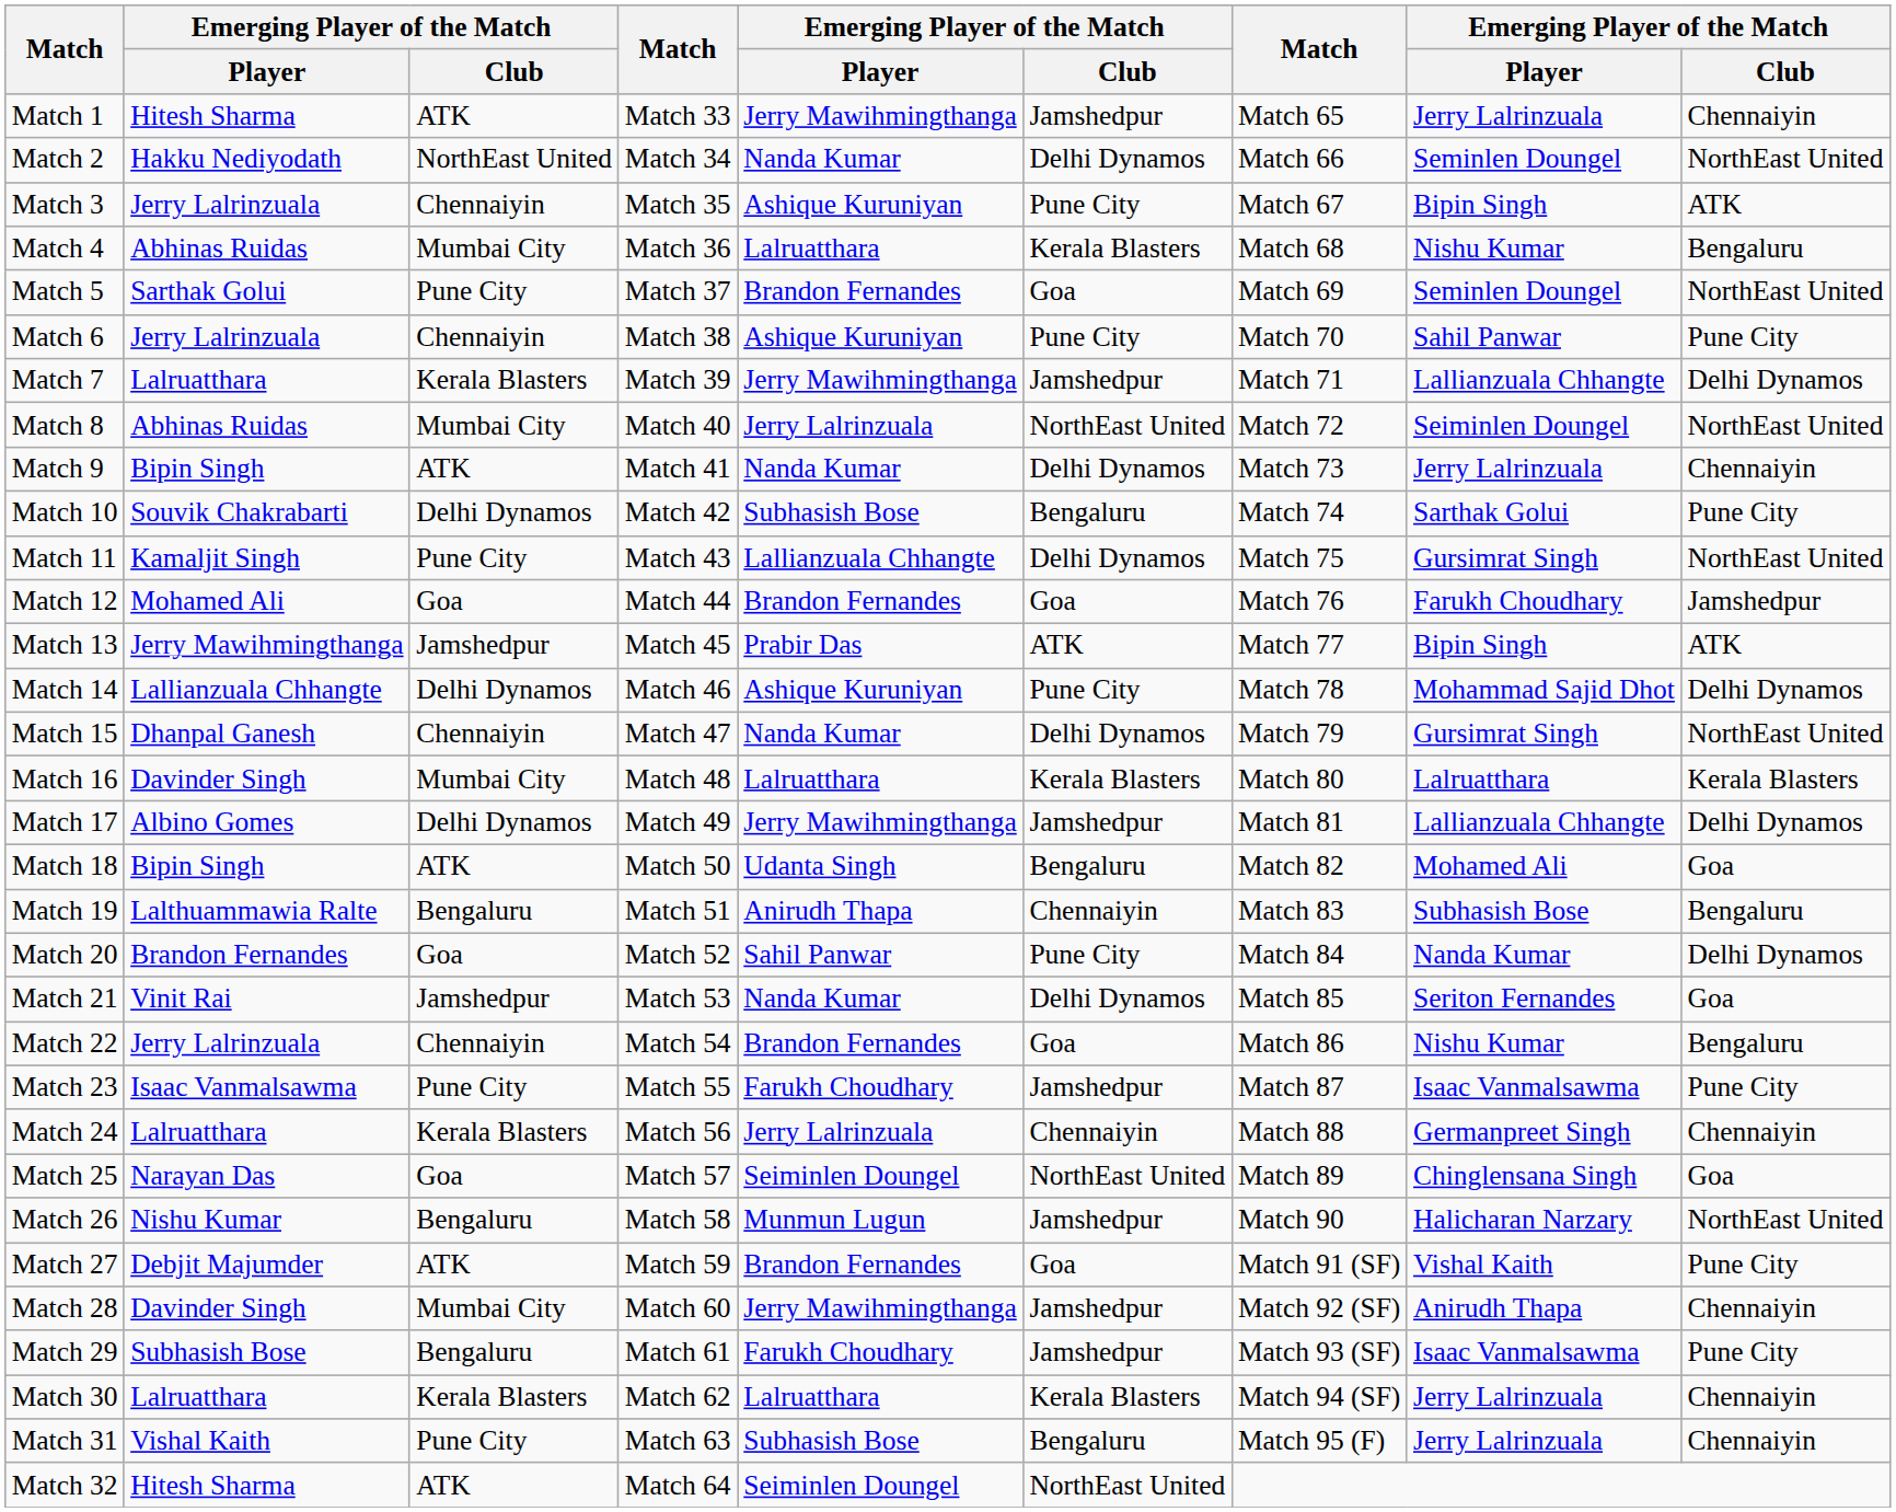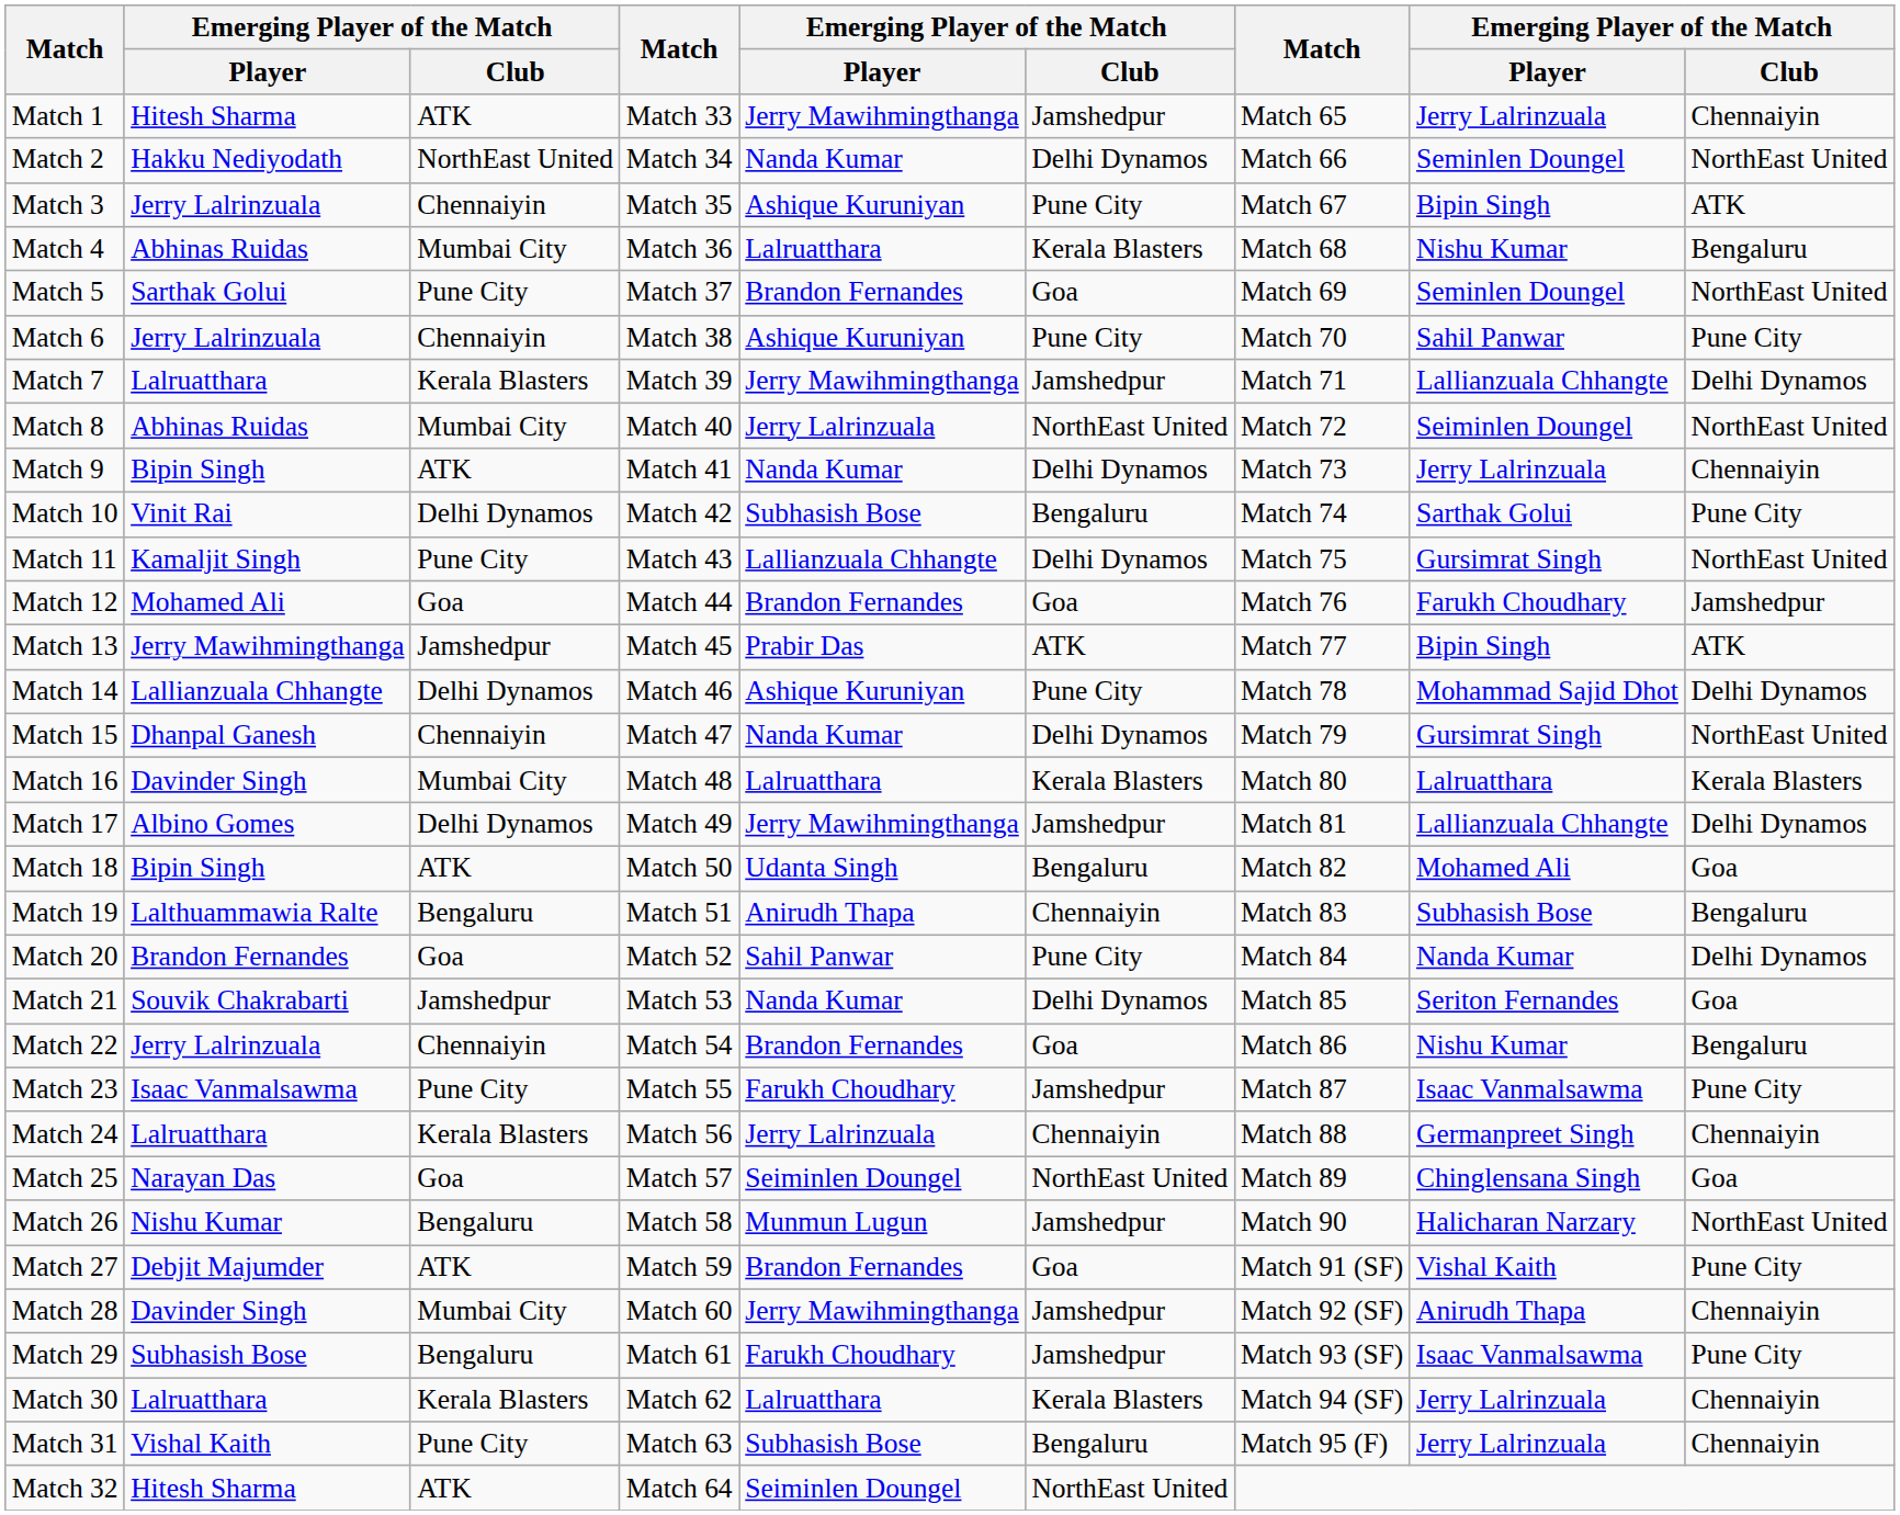Match 10 | column 2: Souvik Chakrabarti -> Vinit Rai
Match 21 | column 2: Vinit Rai -> Souvik Chakrabarti
